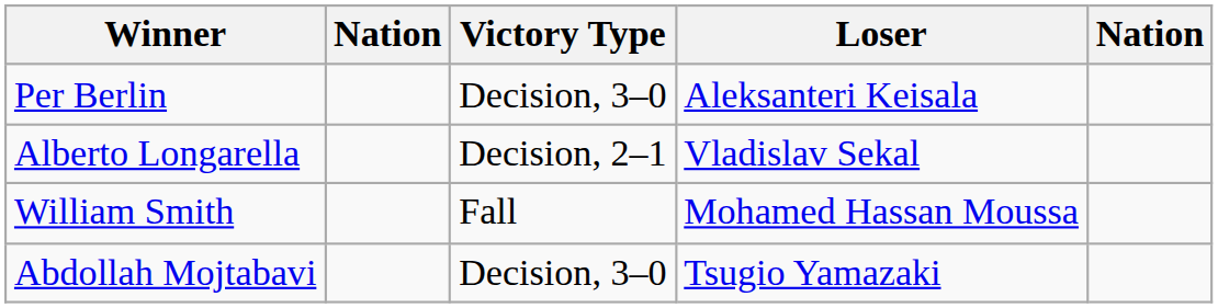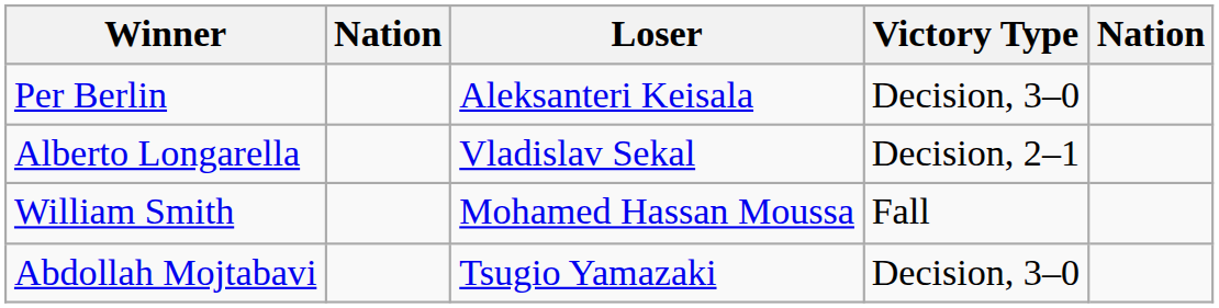columns swapped: Victory Type <-> Loser
